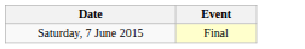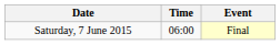+ column: Time | 06:00
